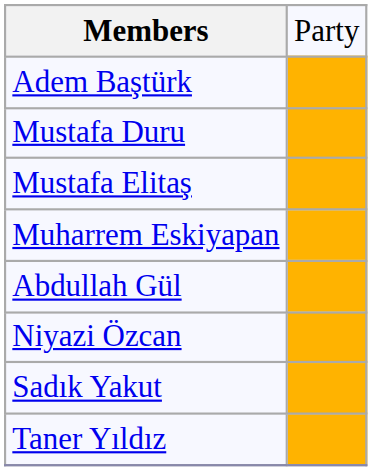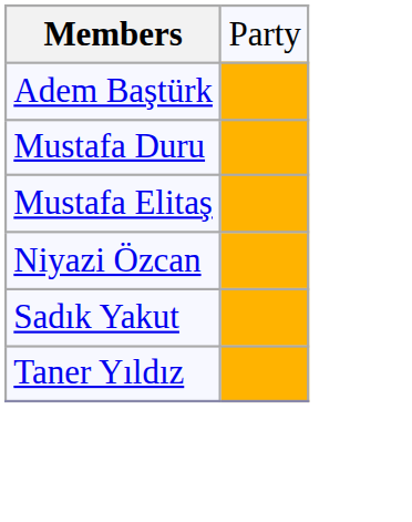- row: Muharrem Eskiyapan
- row: Abdullah Gül
